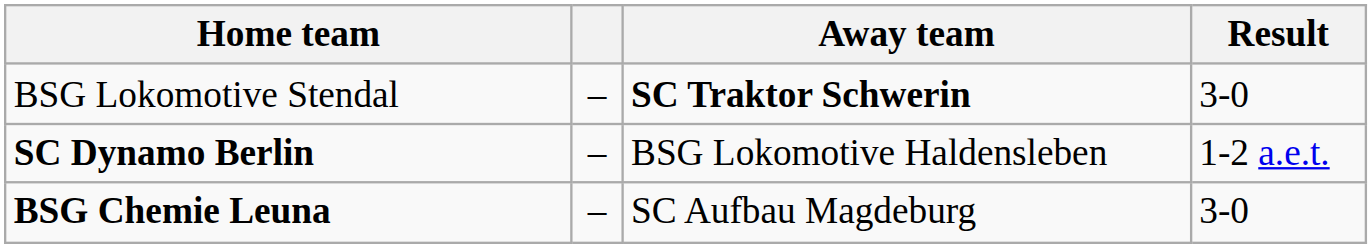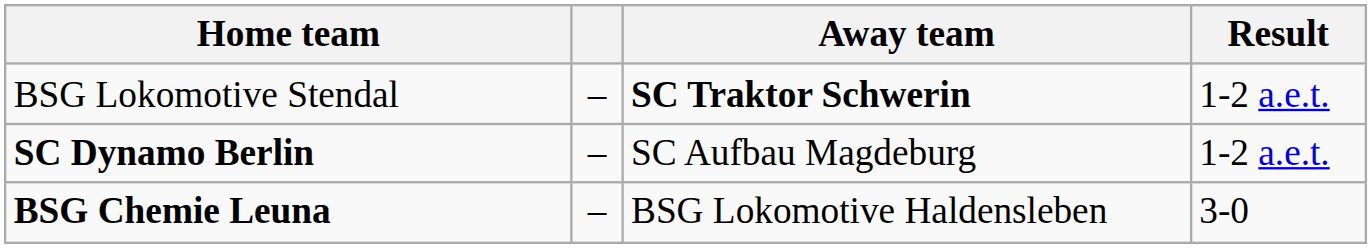BSG Lokomotive Stendal | Result: 3-0 -> 1-2 a.e.t.
SC Dynamo Berlin | Away team: BSG Lokomotive Haldensleben -> SC Aufbau Magdeburg
BSG Chemie Leuna | Away team: SC Aufbau Magdeburg -> BSG Lokomotive Haldensleben
